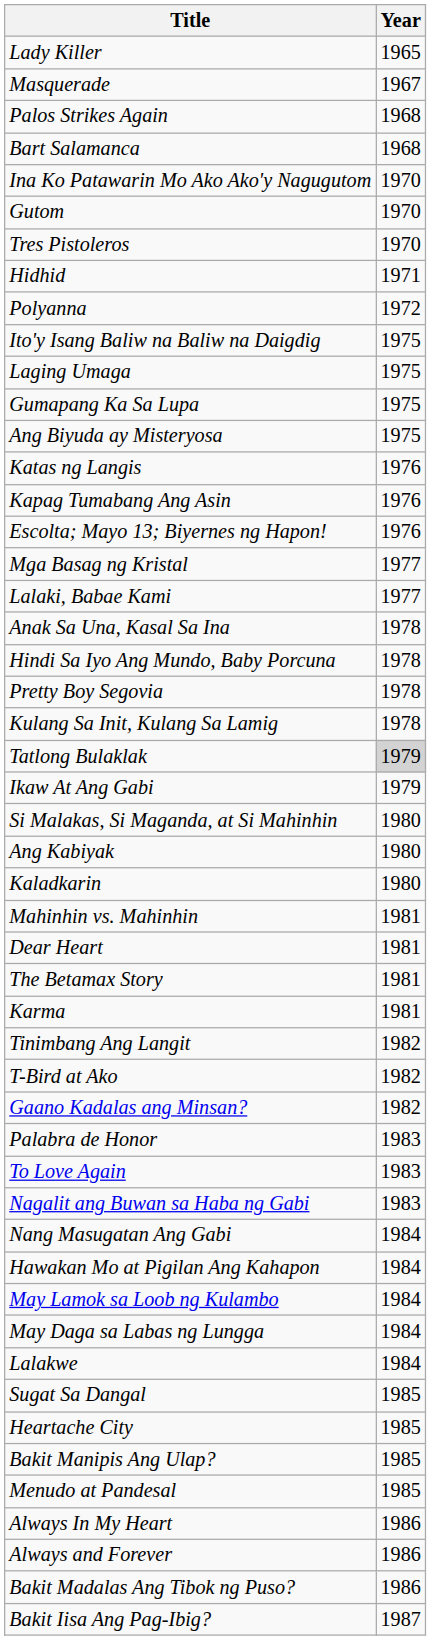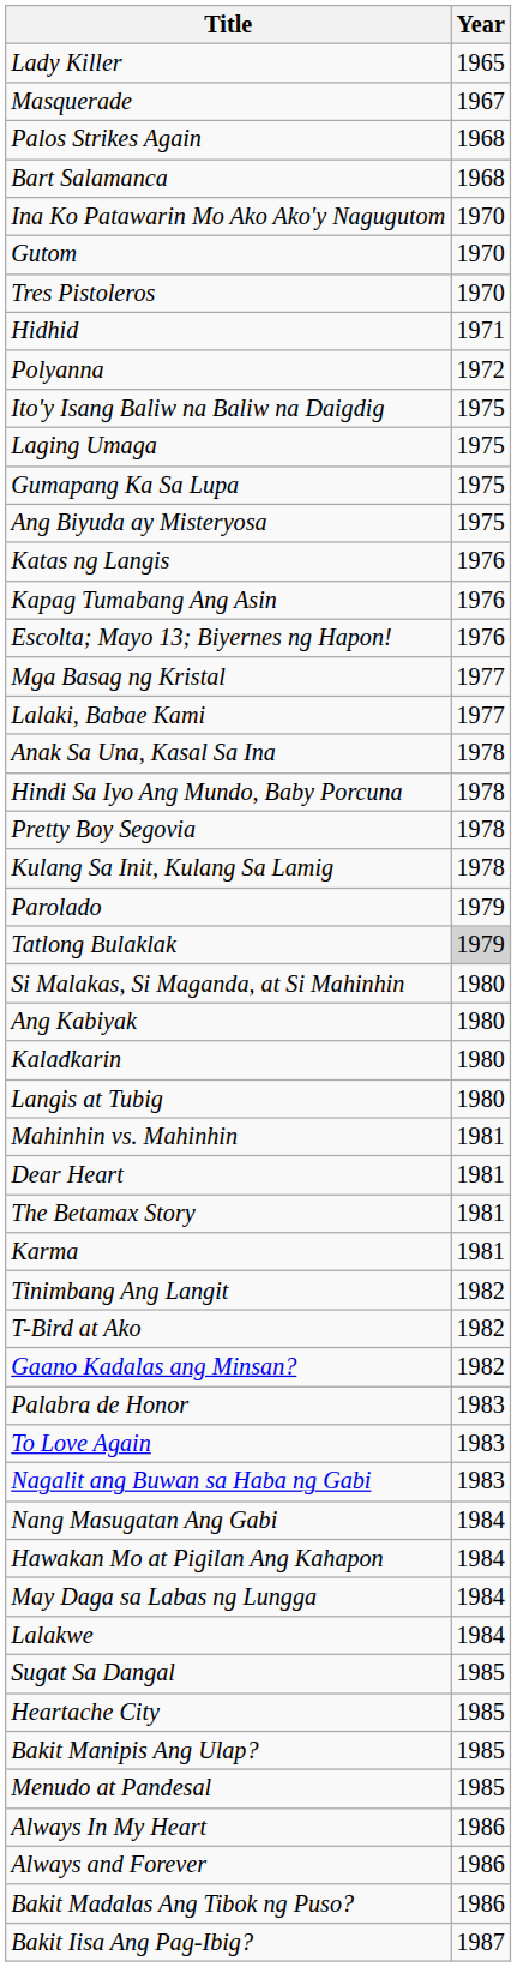+ row: Parolado | 1979
- row: Ikaw At Ang Gabi | 1979
+ row: Langis at Tubig | 1980
- row: May Lamok sa Loob ng Kulambo | 1984
